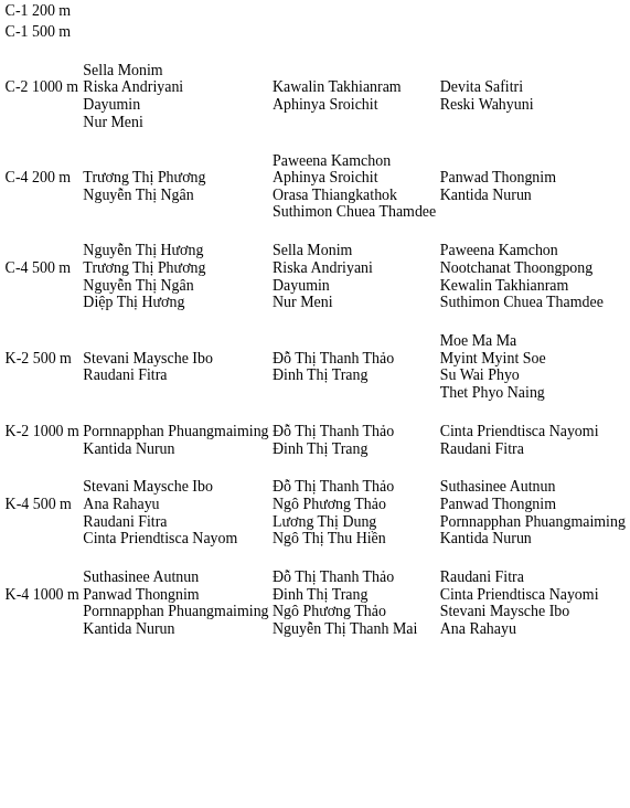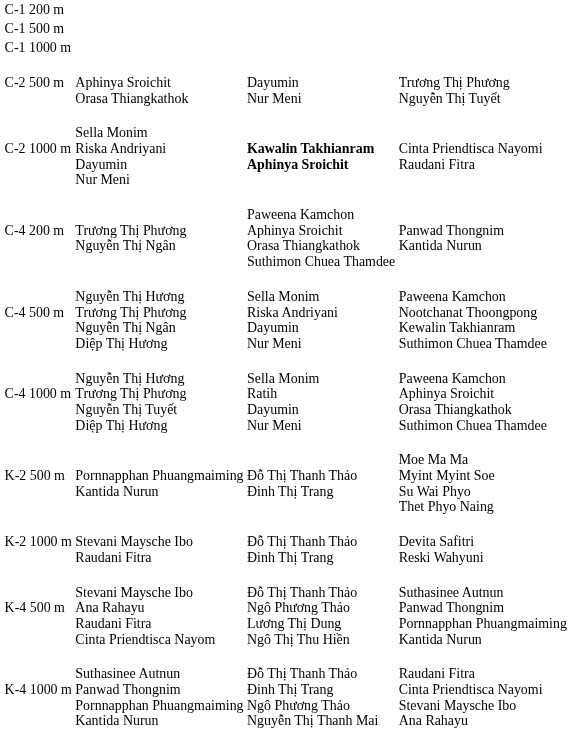+ row: C-1 1000 m
+ row: C-2 500 m | Aphinya Sroichit Orasa Thiangkathok | Dayumin Nur Meni | Trương Thị Phương Nguyễn Thị Tuyết
C-2 1000 m | column 3: normal -> bold
C-2 1000 m | column 4: Devita Safitri Reski Wahyuni -> Cinta Priendtisca Nayomi Raudani Fitra
+ row: C-4 1000 m | Nguyễn Thị Hương Trương Thị Phương Nguyễn Thị Tuyết Diệp Thị Hương | Sella Monim Ratih Dayumin Nur Meni | Paweena Kamchon Aphinya Sroichit Orasa Thiangkathok Suthimon Chuea Thamdee
K-2 500 m | column 2: Stevani Maysche Ibo Raudani Fitra -> Pornnapphan Phuangmaiming Kantida Nurun
K-2 1000 m | column 2: Pornnapphan Phuangmaiming Kantida Nurun -> Stevani Maysche Ibo Raudani Fitra
K-2 1000 m | column 4: Cinta Priendtisca Nayomi Raudani Fitra -> Devita Safitri Reski Wahyuni
